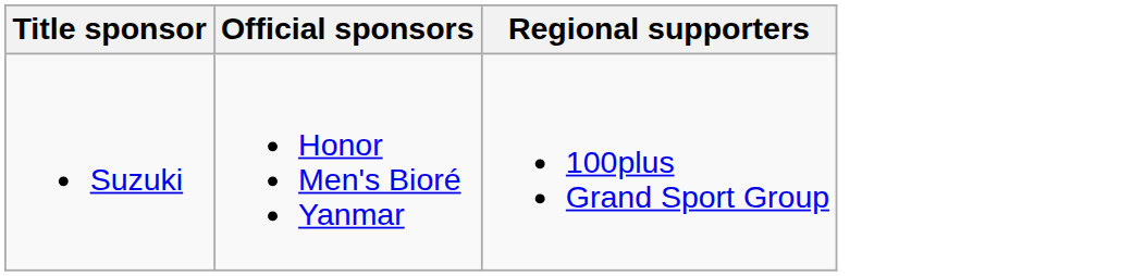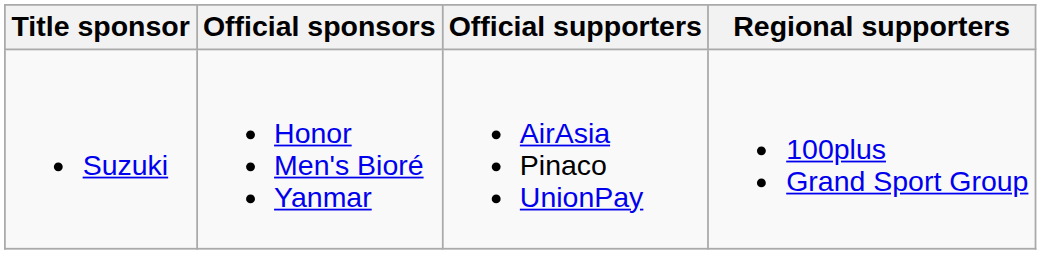+ column: Official supporters | AirAsia Pinaco UnionPay
